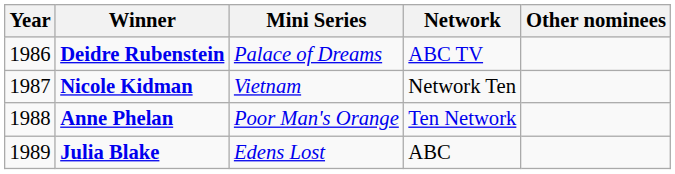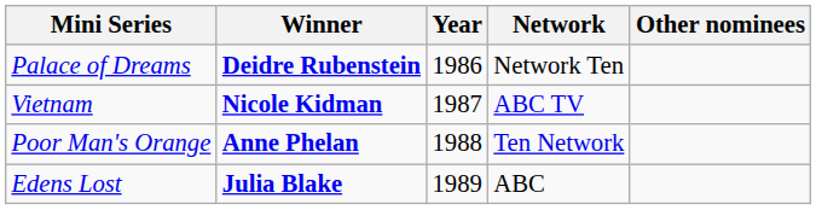columns swapped: Year <-> Mini Series
Deidre Rubenstein | Network: ABC TV -> Network Ten
Nicole Kidman | Network: Network Ten -> ABC TV
